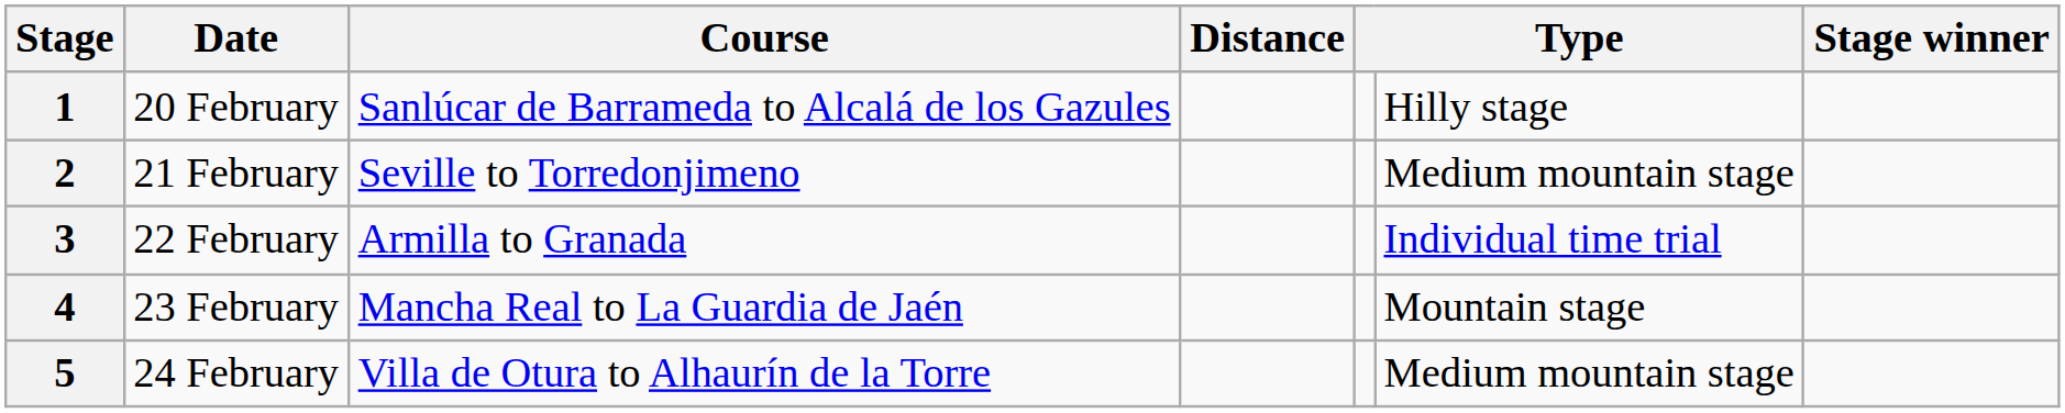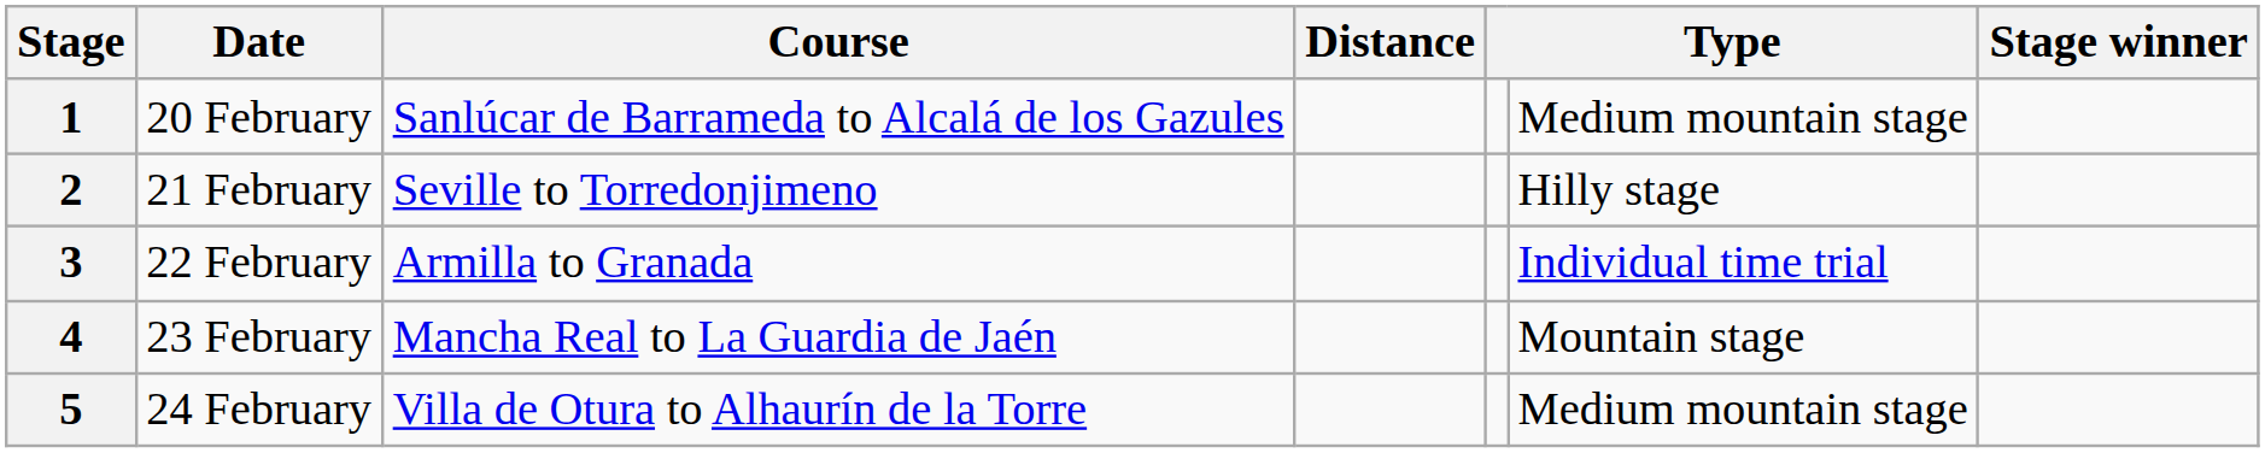1 | column 6: Hilly stage -> Medium mountain stage
2 | column 6: Medium mountain stage -> Hilly stage
